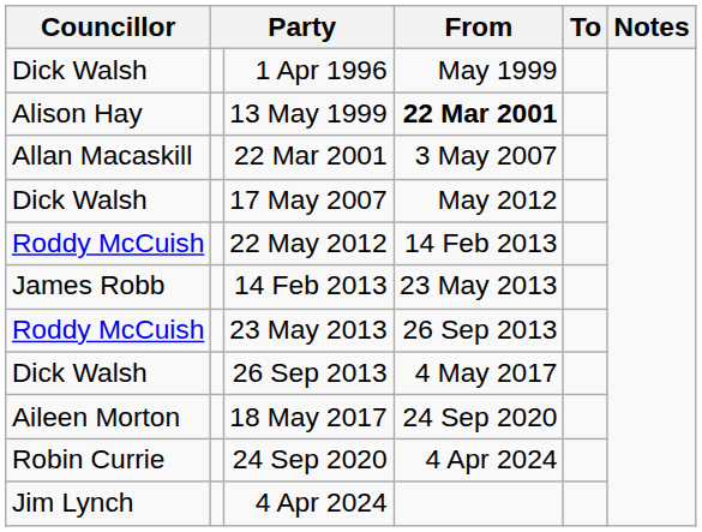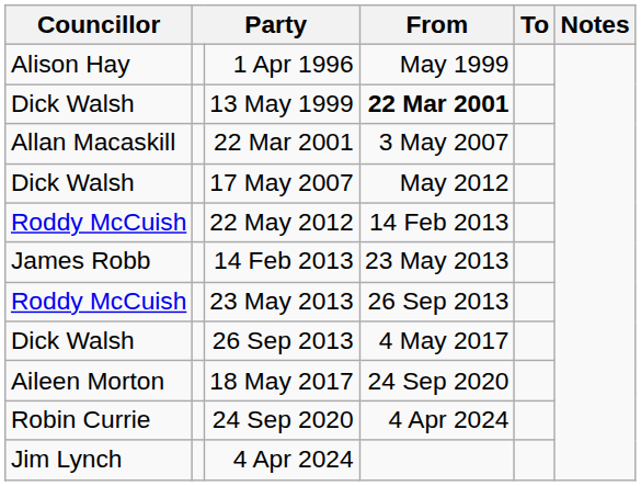1 Apr 1996 | Councillor: Dick Walsh -> Alison Hay
13 May 1999 | Councillor: Alison Hay -> Dick Walsh
